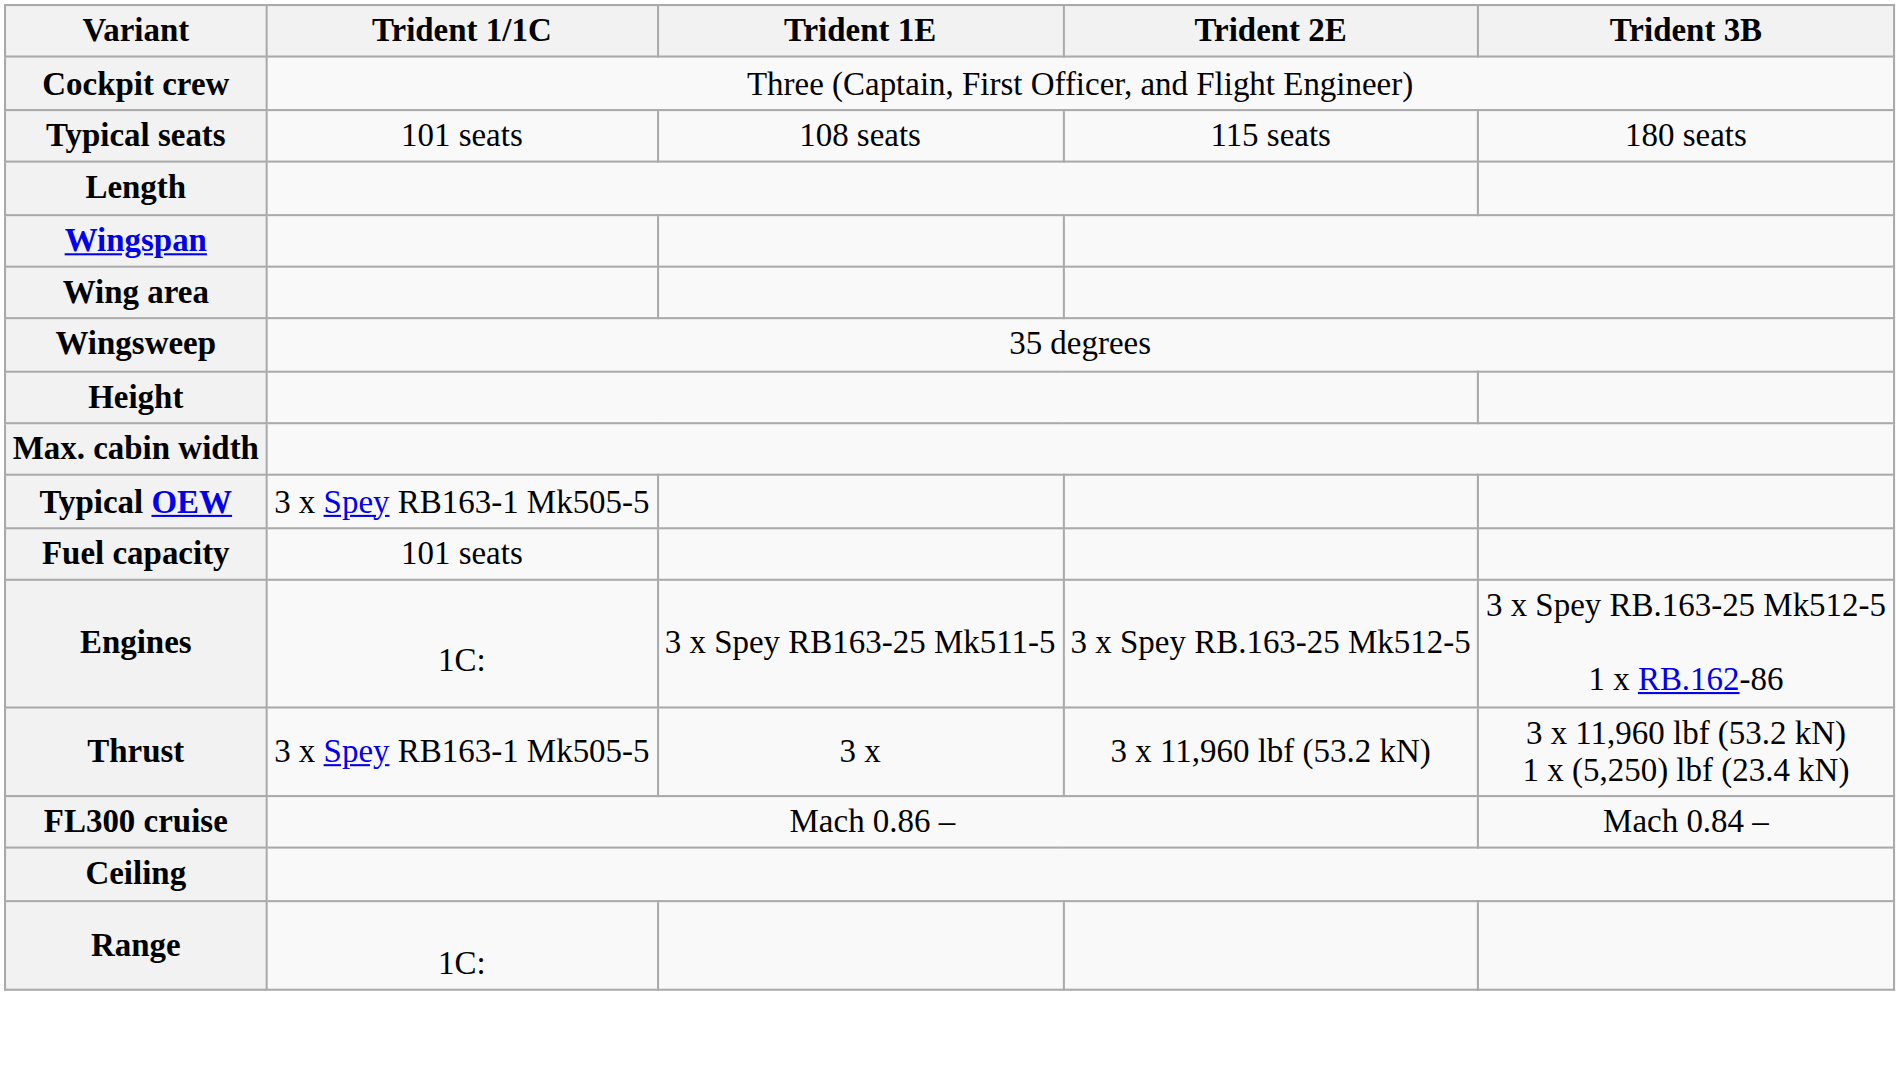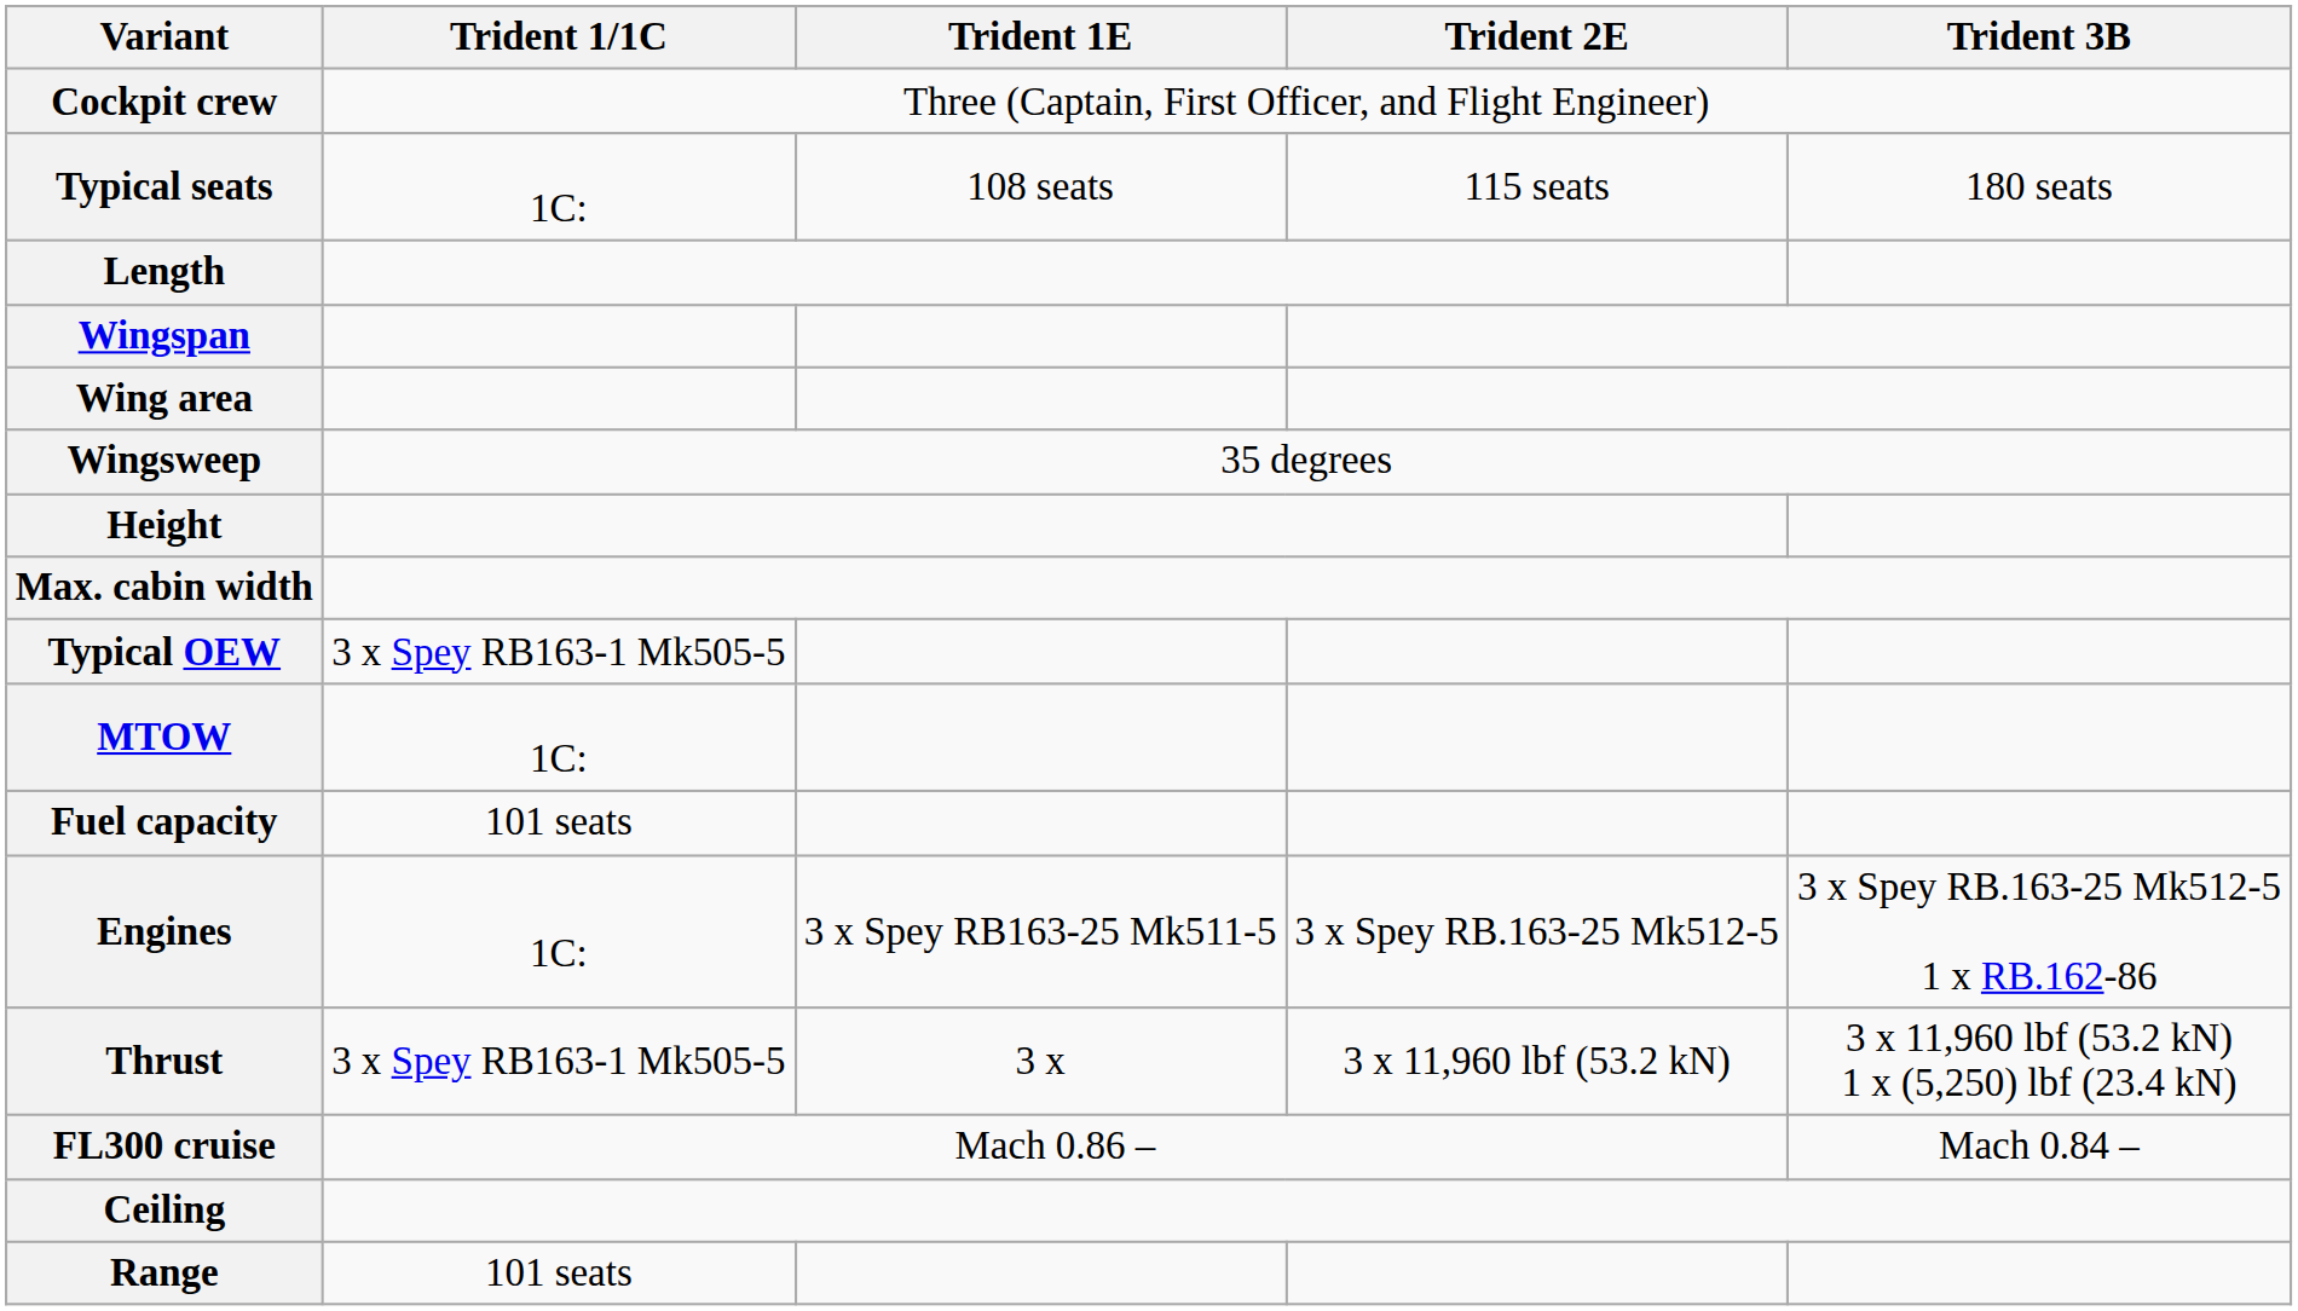Typical seats | Trident 1/1C: 101 seats -> 1C:
+ row: MTOW | 1C:
Range | Trident 1/1C: 1C: -> 101 seats
